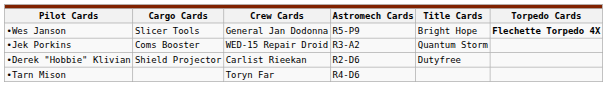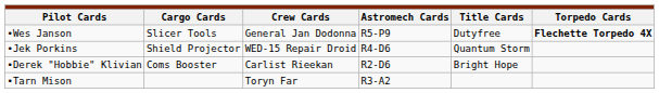•Wes Janson | column 5: Bright Hope -> Dutyfree
•Jek Porkins | column 2: Coms Booster -> Shield Projector
•Jek Porkins | column 4: R3-A2 -> R4-D6
•Derek "Hobbie" Klivian | column 2: Shield Projector -> Coms Booster
•Derek "Hobbie" Klivian | column 5: Dutyfree -> Bright Hope
•Tarn Mison | column 4: R4-D6 -> R3-A2
